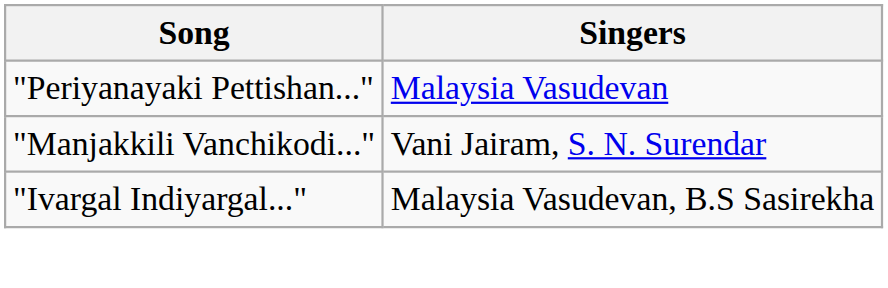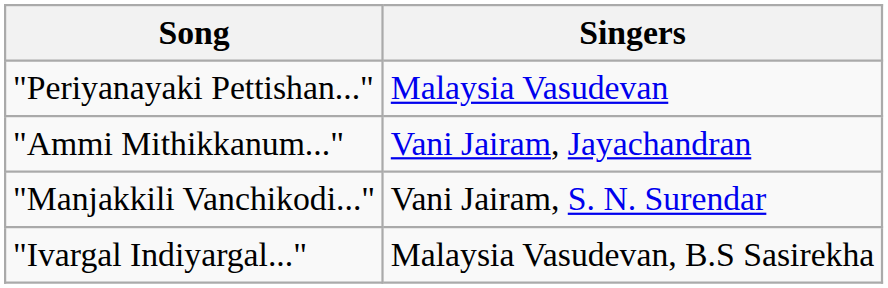+ row: "Ammi Mithikkanum..." | Vani Jairam, Jayachandran
